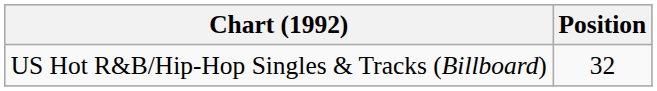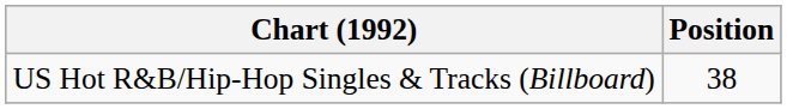US Hot R&B/Hip-Hop Singles & Tracks (Billboard) | Position: 32 -> 38
